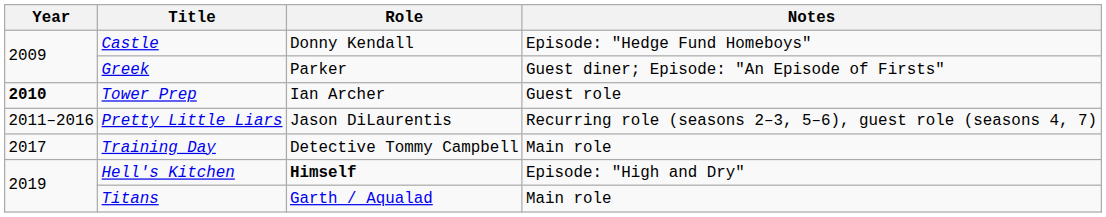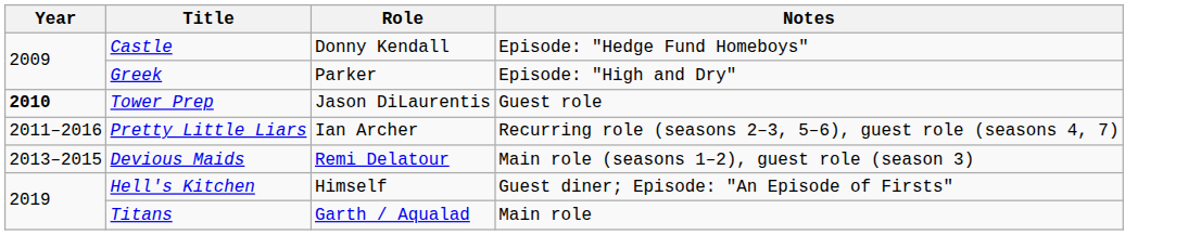Greek | Notes: Guest diner; Episode: "An Episode of Firsts" -> Episode: "High and Dry"
Tower Prep | Role: Ian Archer -> Jason DiLaurentis
Pretty Little Liars | Role: Jason DiLaurentis -> Ian Archer
+ row: 2013–2015 | Devious Maids | Remi Delatour | Main role (seasons 1–2), guest role (season 3)
- row: 2017 | Training Day | Detective Tommy Campbell | Main role
Hell's Kitchen | Role: bold -> normal
Hell's Kitchen | Notes: Episode: "High and Dry" -> Guest diner; Episode: "An Episode of Firsts"
